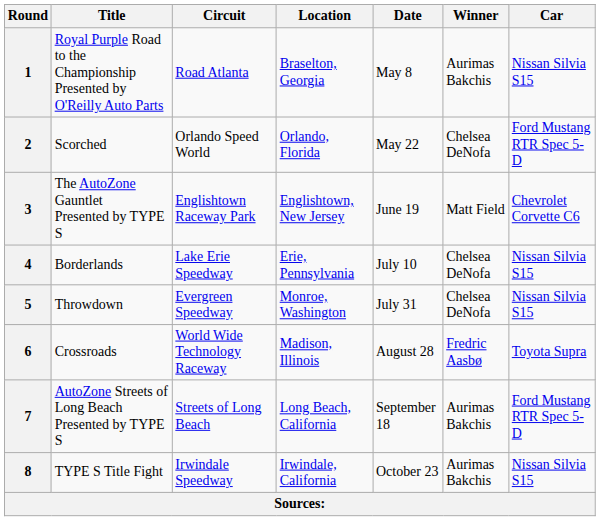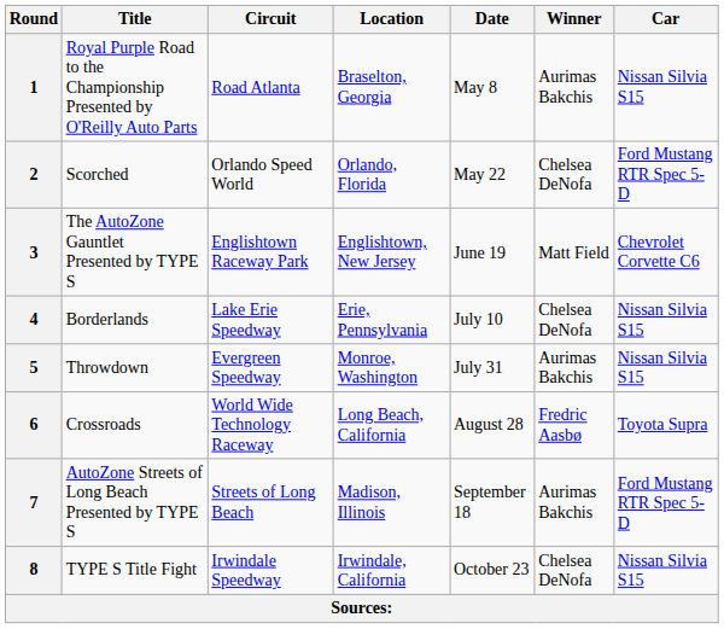5 | Winner: Chelsea DeNofa -> Aurimas Bakchis
6 | Location: Madison, Illinois -> Long Beach, California
7 | Location: Long Beach, California -> Madison, Illinois
8 | Winner: Aurimas Bakchis -> Chelsea DeNofa
